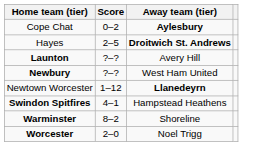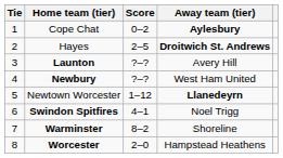+ column: Tie | 1 | 2 | 3 | 4 | 5 | 6 | 7 | 8
Swindon Spitfires | Away team (tier): Hampstead Heathens -> Noel Trigg
Worcester | Away team (tier): Noel Trigg -> Hampstead Heathens
